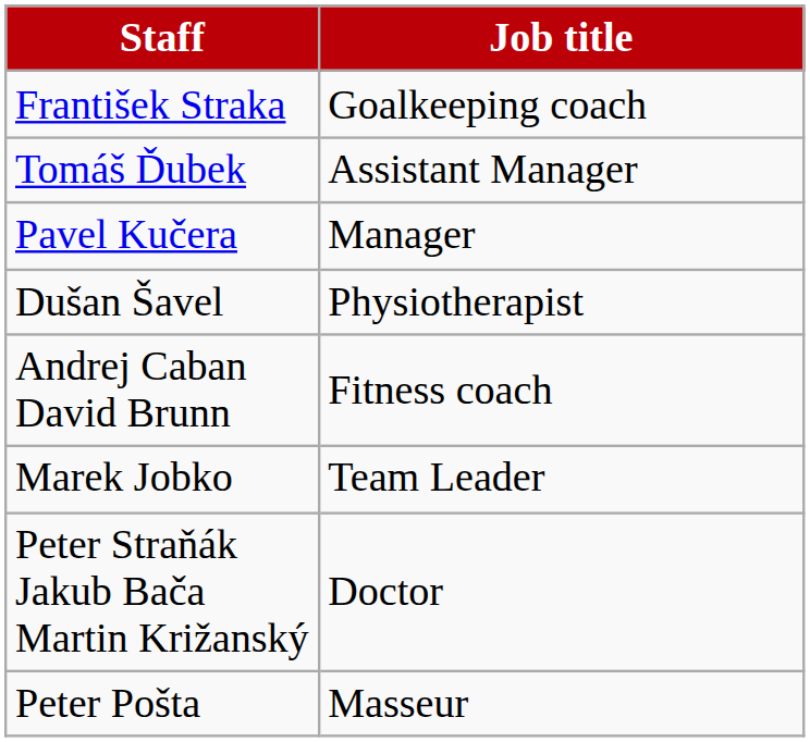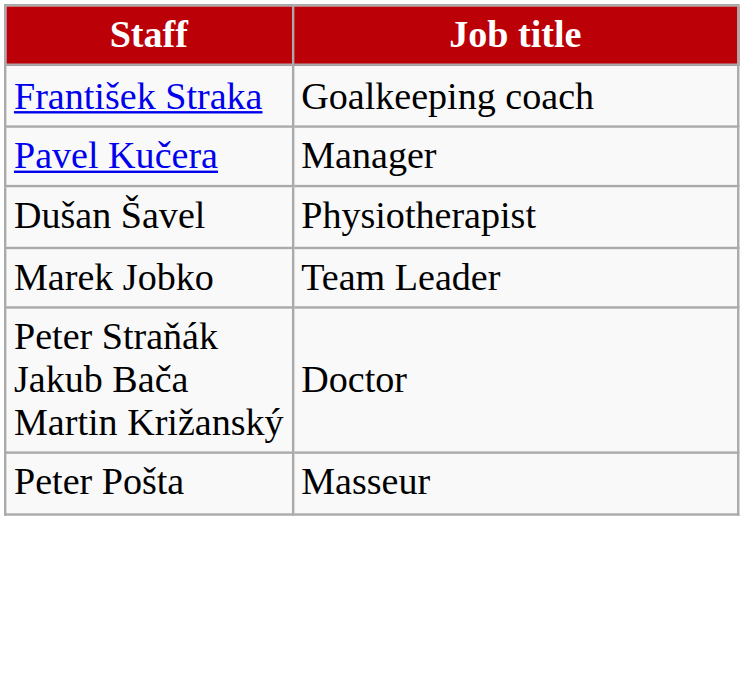- row: Tomáš Ďubek | Assistant Manager
- row: Andrej Caban David Brunn | Fitness coach
